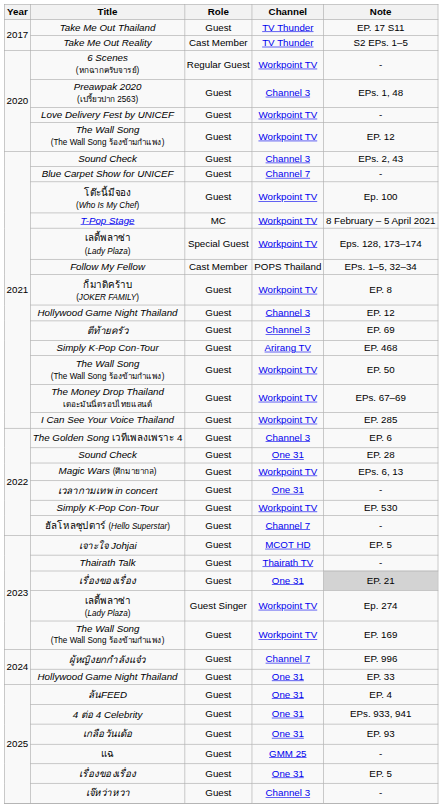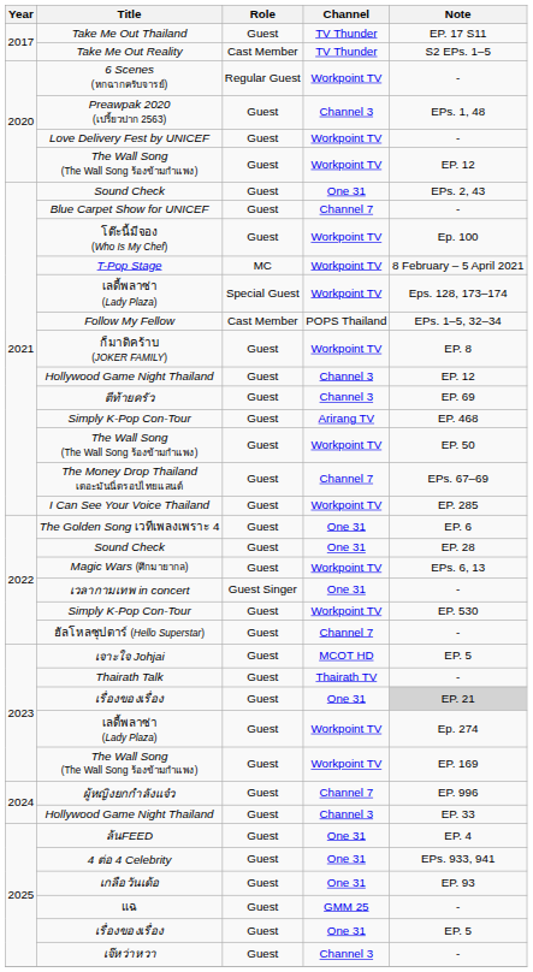2021 / Sound Check | Channel: Channel 3 -> One 31
The Money Drop Thailand เดอะมันนี่ดรอปไทยแลนด์ | Channel: Workpoint TV -> Channel 7
The Golden Song เวทีเพลงเพราะ 4 | Channel: Channel 3 -> One 31
เวลากามเทพ in concert | Role: Guest -> Guest Singer
2023 / เลดี้พลาซ่า (Lady Plaza) | Role: Guest Singer -> Guest
2024 / Hollywood Game Night Thailand | Channel: One 31 -> Channel 3
